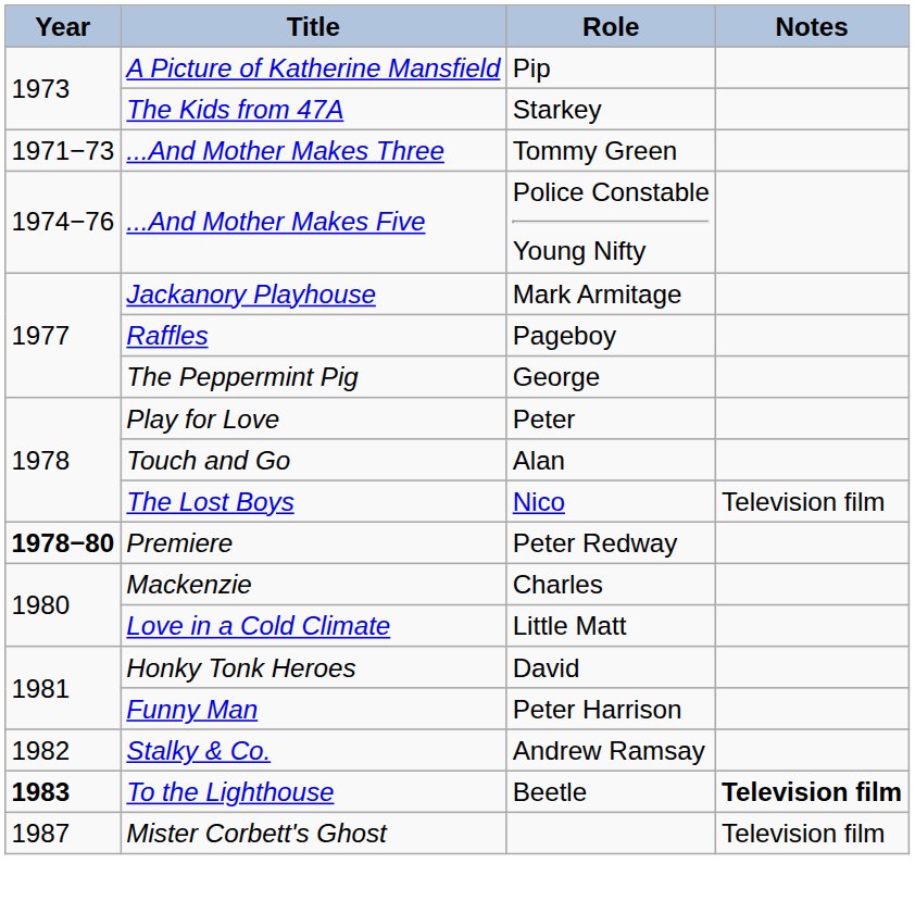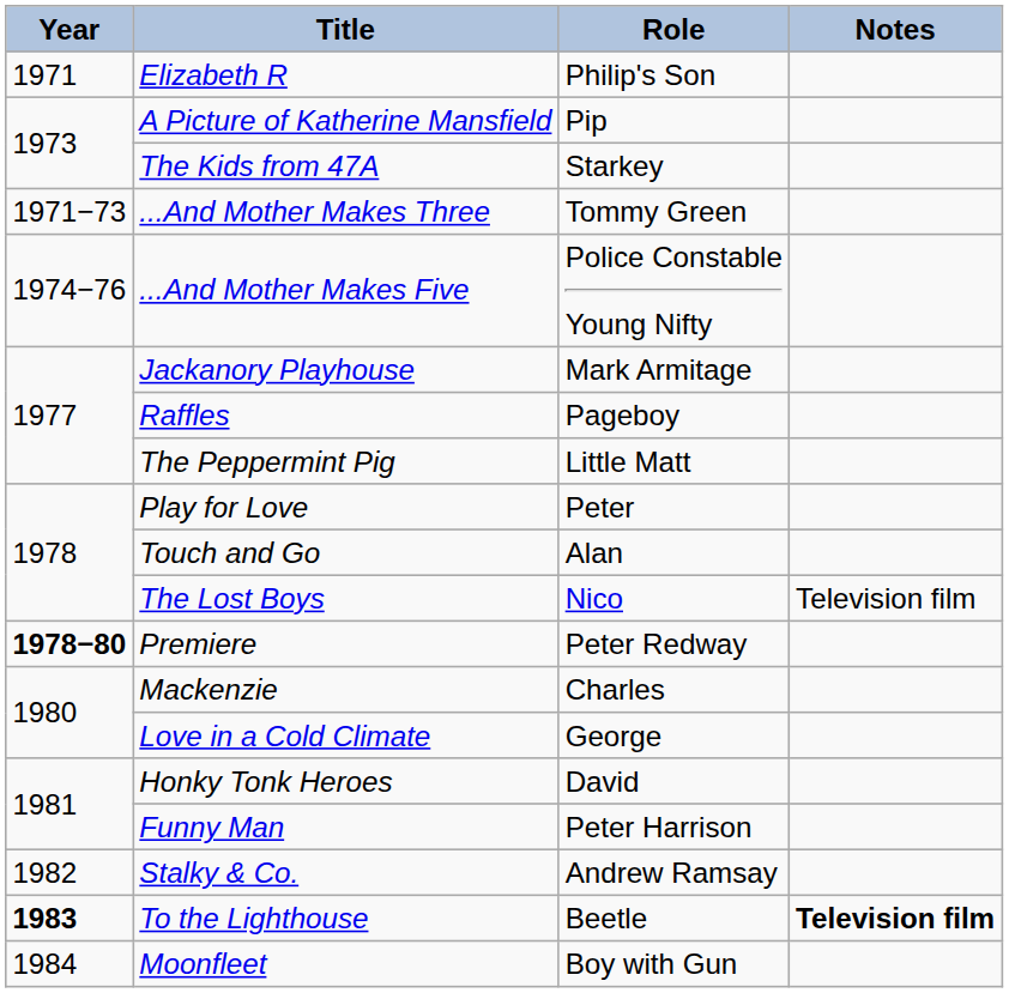+ row: 1971 | Elizabeth R | Philip's Son
The Peppermint Pig | Role: George -> Little Matt
Love in a Cold Climate | Role: Little Matt -> George
+ row: 1984 | Moonfleet | Boy with Gun
- row: 1987 | Mister Corbett's Ghost | Television film
